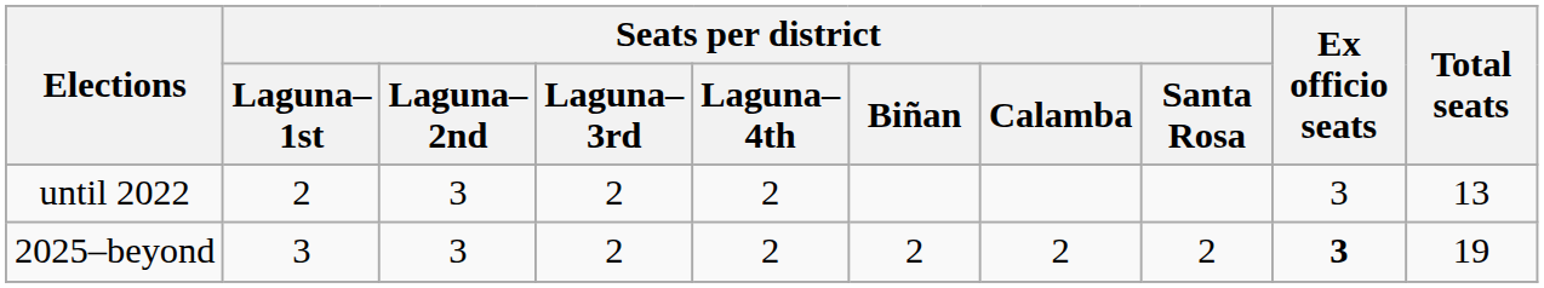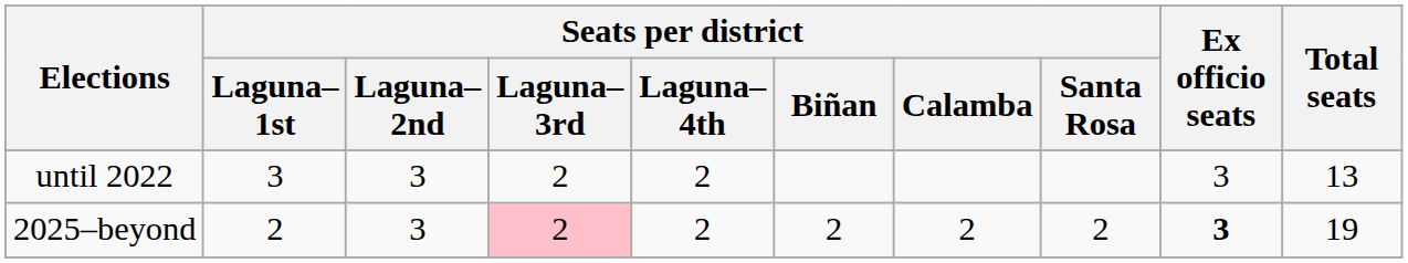until 2022 | Seats per district / Laguna–1st: 2 -> 3
2025–beyond | Seats per district / Laguna–1st: 3 -> 2
2025–beyond | Seats per district / Laguna–3rd: no background -> pink background
